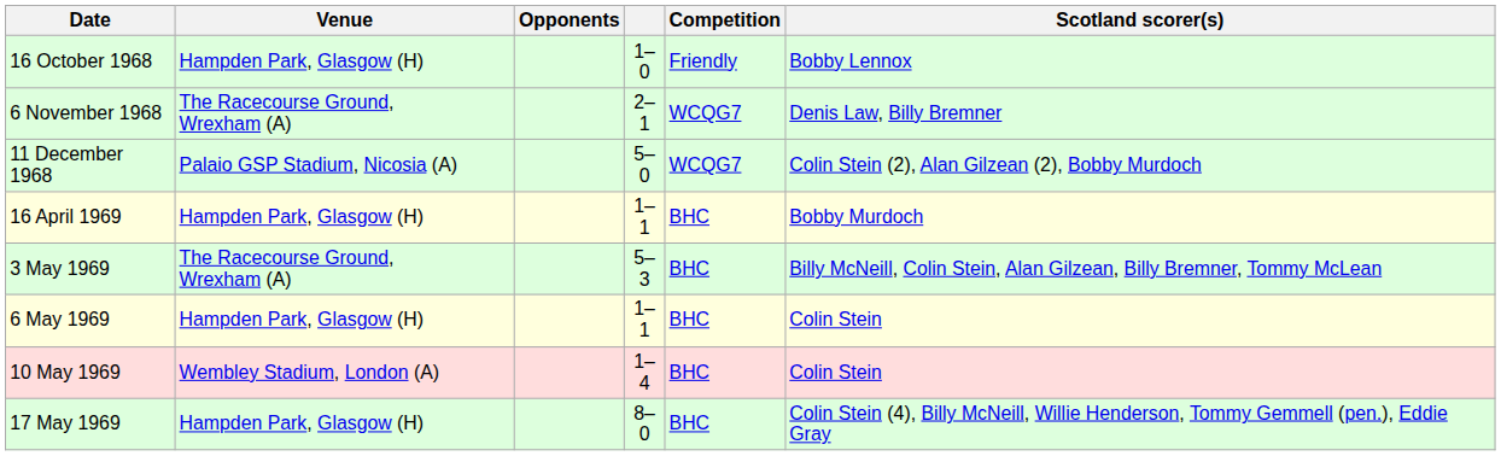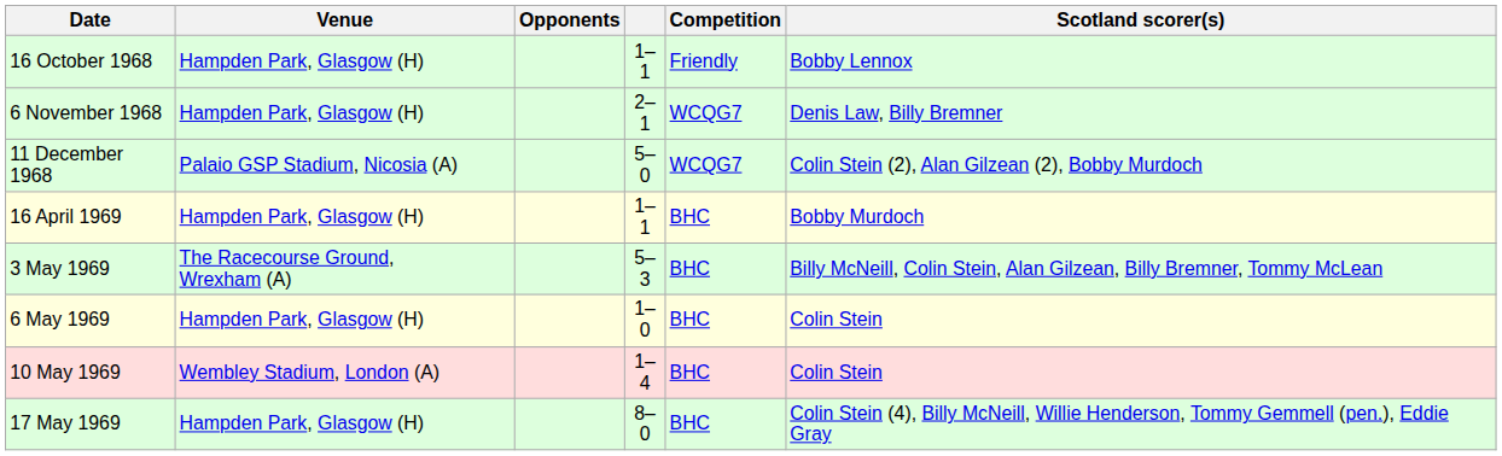16 October 1968 | column 4: 1–0 -> 1–1
6 November 1968 | Venue: The Racecourse Ground, Wrexham (A) -> Hampden Park, Glasgow (H)
6 May 1969 | column 4: 1–1 -> 1–0
